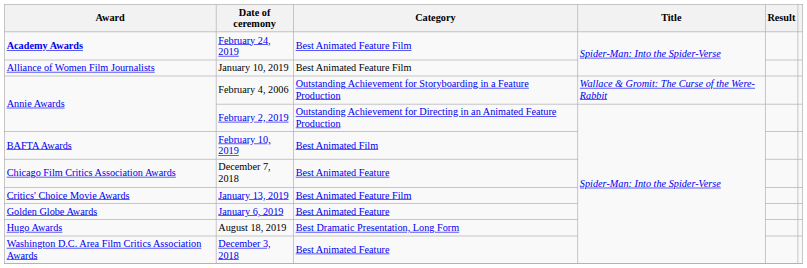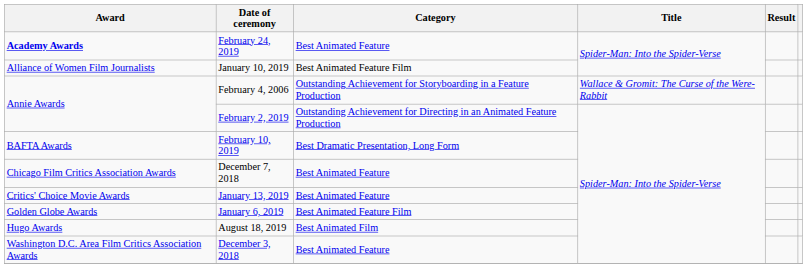February 24, 2019 | Category: Best Animated Feature Film -> Best Animated Feature
February 10, 2019 | Category: Best Animated Film -> Best Dramatic Presentation, Long Form
January 13, 2019 | Category: Best Animated Feature Film -> Best Animated Feature
January 6, 2019 | Category: Best Animated Feature -> Best Animated Feature Film
August 18, 2019 | Category: Best Dramatic Presentation, Long Form -> Best Animated Film
